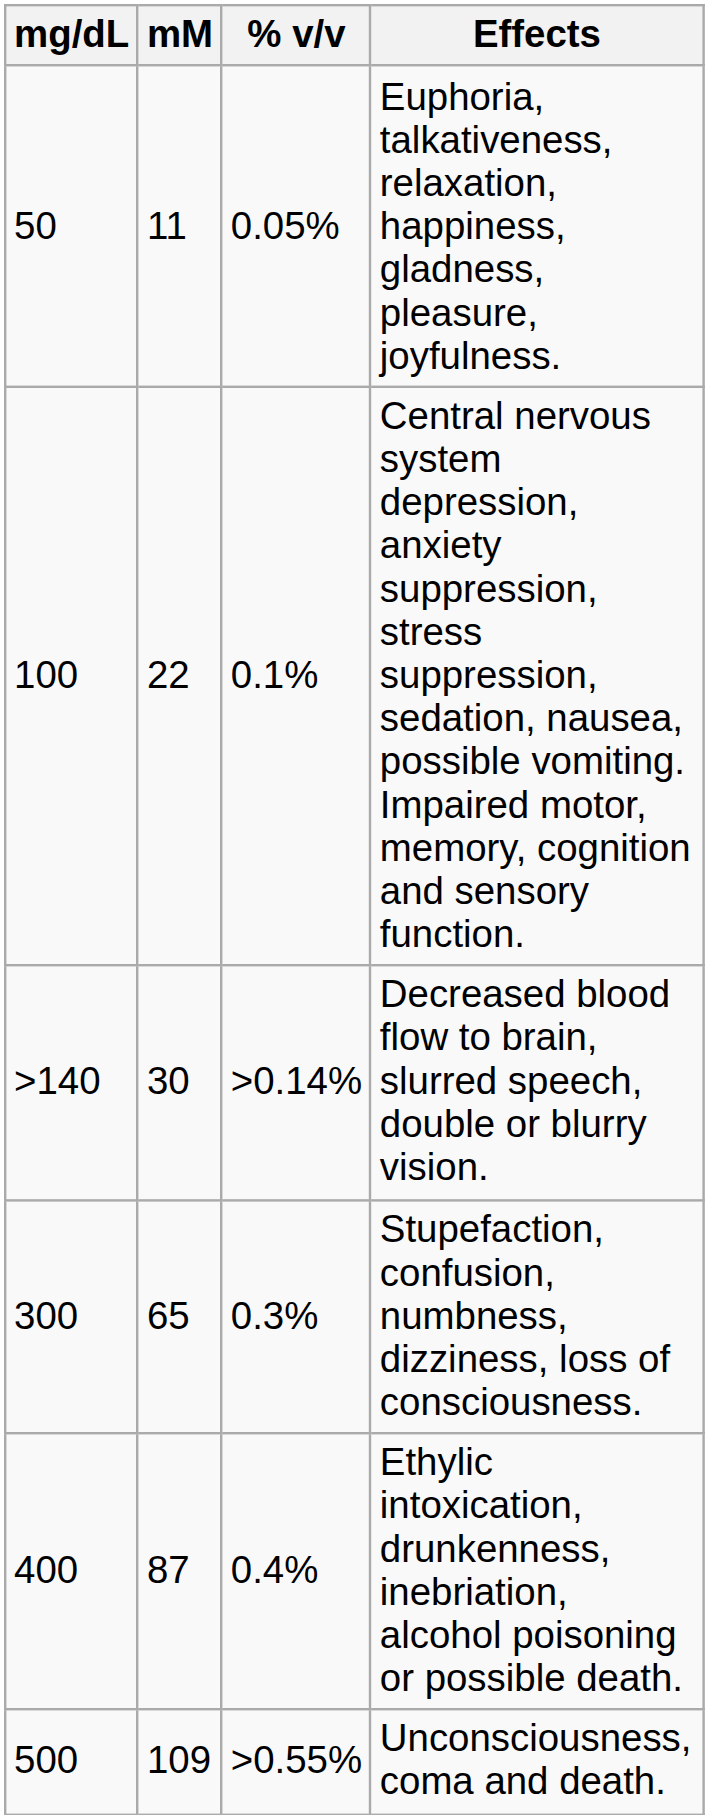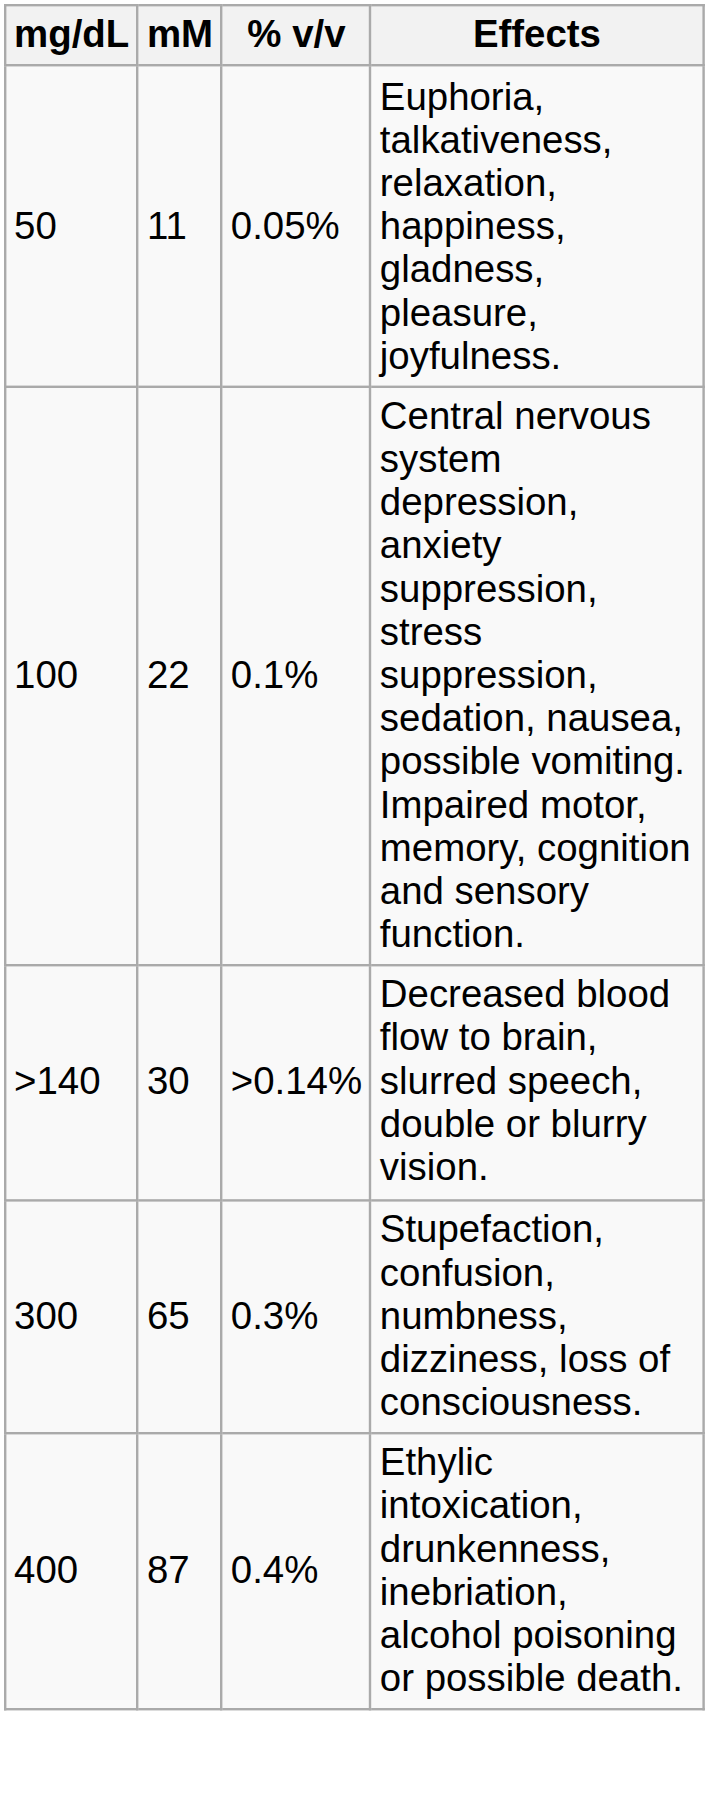- row: 500 | 109 | >0.55% | Unconsciousness, coma and death.
